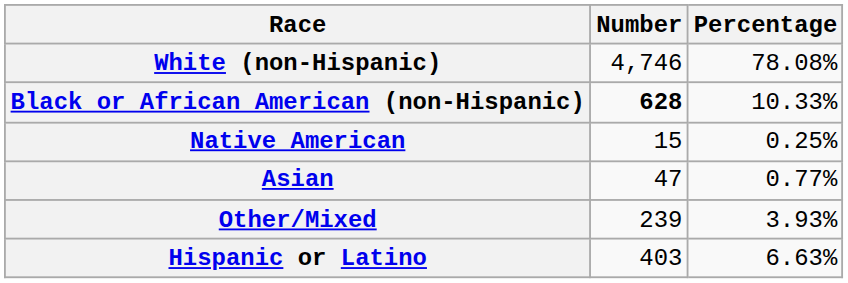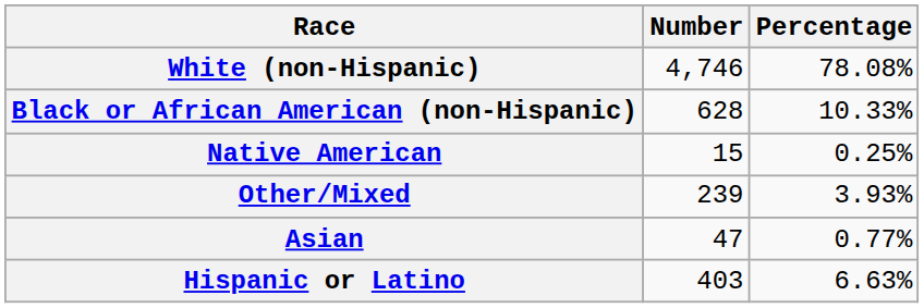Black or African American (non-Hispanic) | Number: bold -> normal
rows swapped: Asian <-> Other/Mixed
